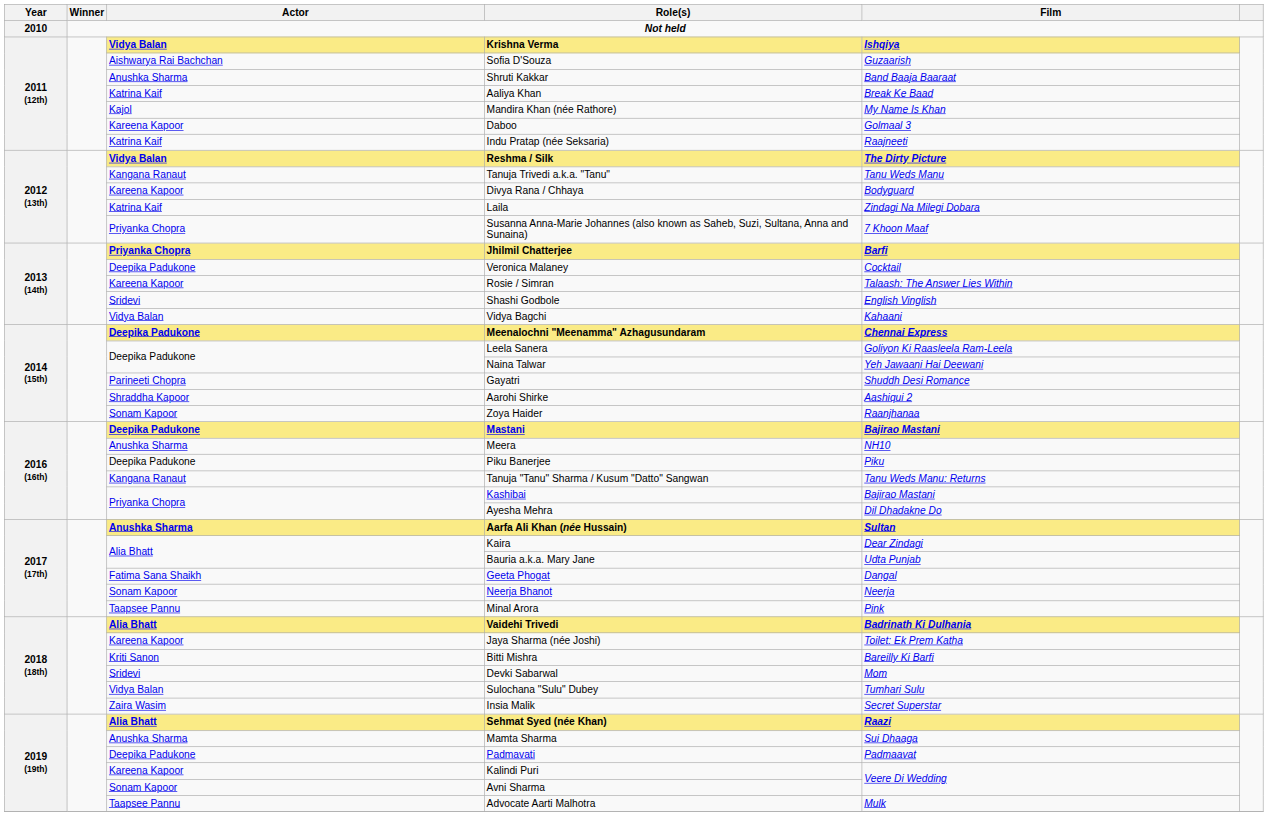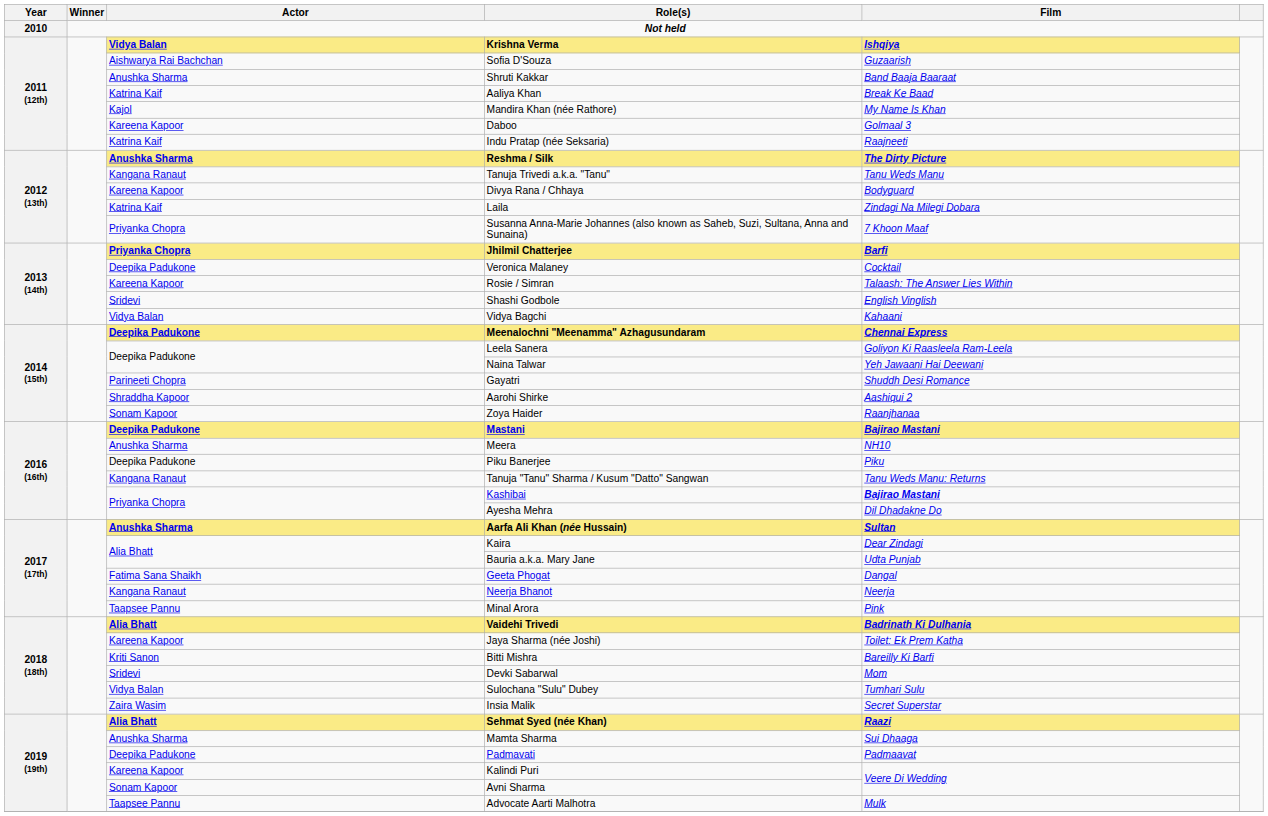Reshma / Silk | Actor: Vidya Balan -> Anushka Sharma
Kashibai | Film: normal -> bold
Neerja Bhanot | Actor: Sonam Kapoor -> Kangana Ranaut
